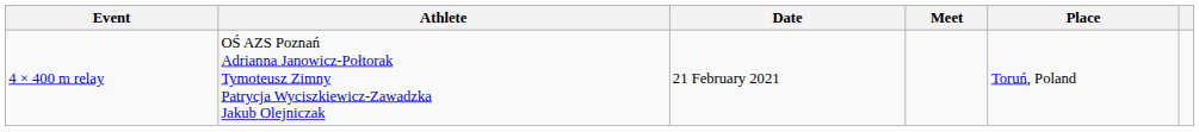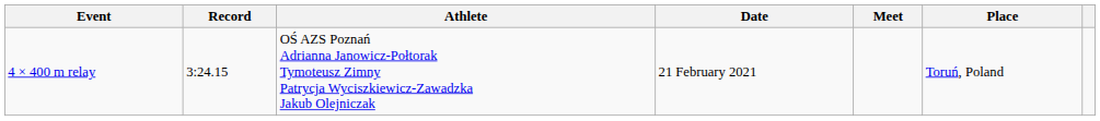+ column: Record | 3:24.15
